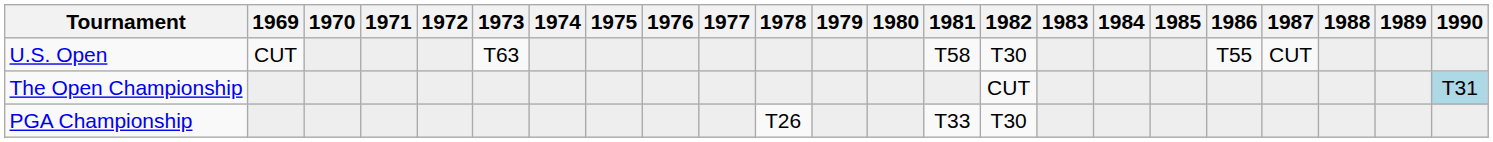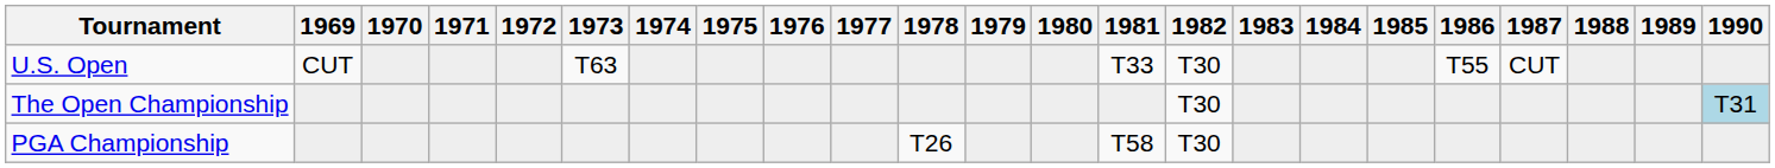U.S. Open | 1981: T58 -> T33
The Open Championship | 1982: CUT -> T30
PGA Championship | 1981: T33 -> T58
